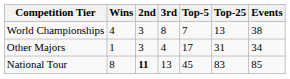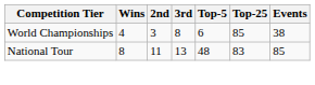World Championships | Top-5: 7 -> 6
World Championships | Top-25: 13 -> 85
- row: Other Majors | 1 | 3 | 4 | 17 | 31 | 34
National Tour | 2nd: bold -> normal
National Tour | Top-5: 45 -> 48
